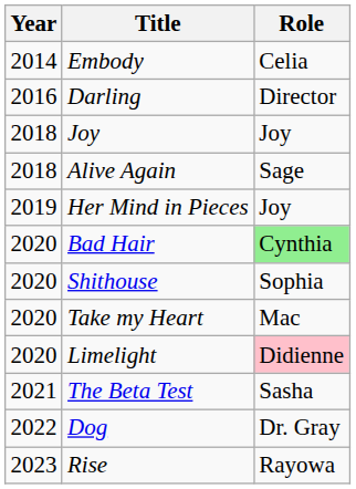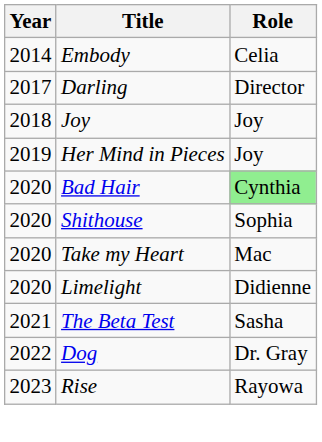Darling | Year: 2016 -> 2017
- row: 2018 | Alive Again | Sage
Limelight | Role: pink background -> no background
